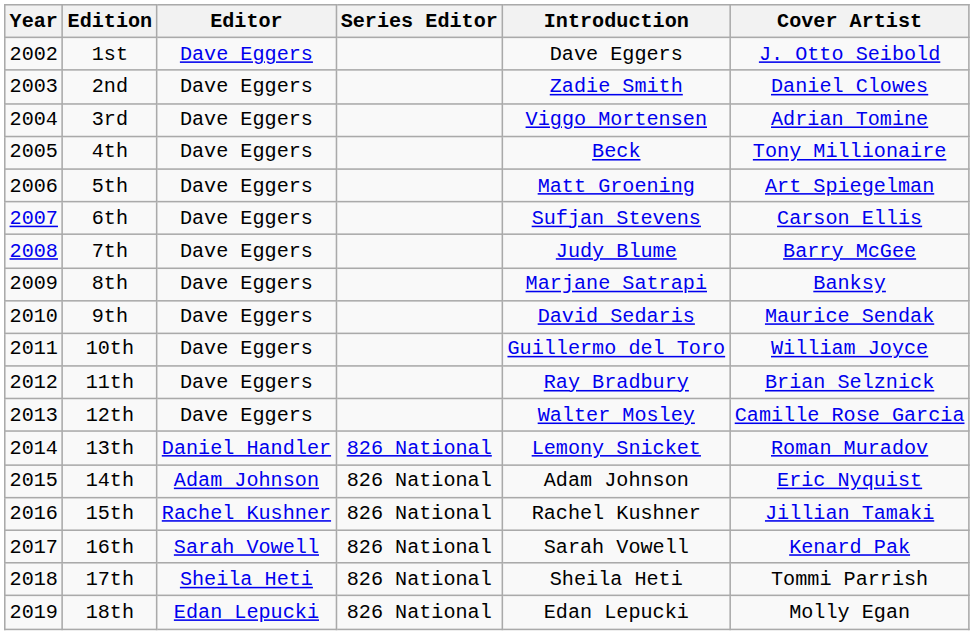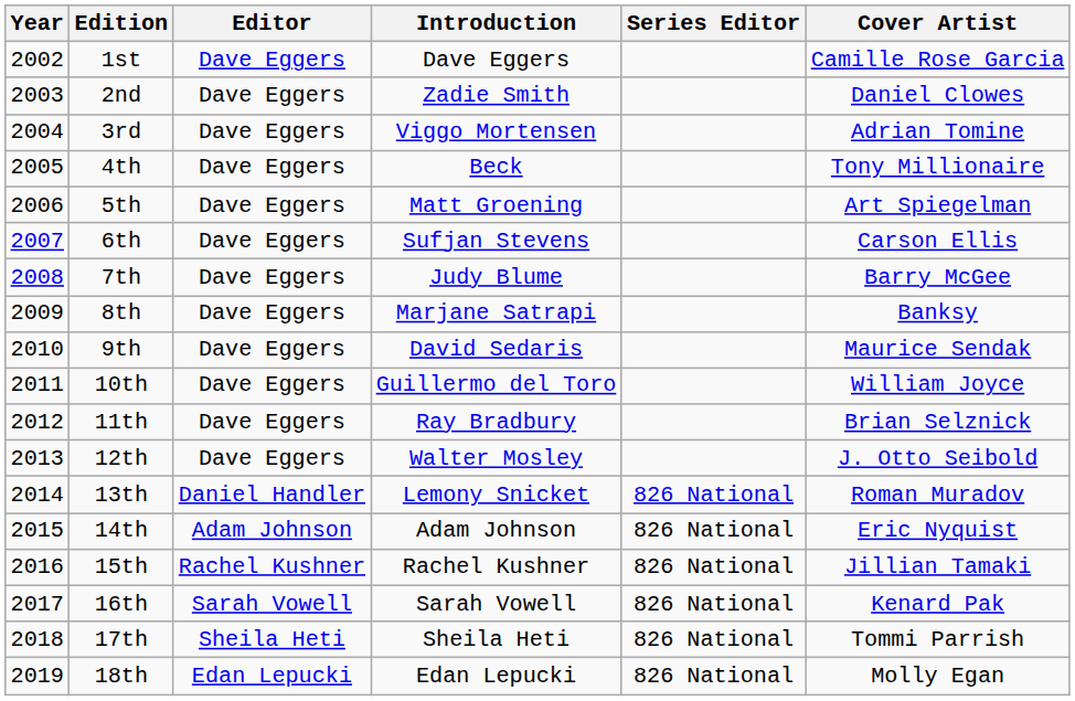columns swapped: Series Editor <-> Introduction
1st | Cover Artist: J. Otto Seibold -> Camille Rose Garcia
12th | Cover Artist: Camille Rose Garcia -> J. Otto Seibold
